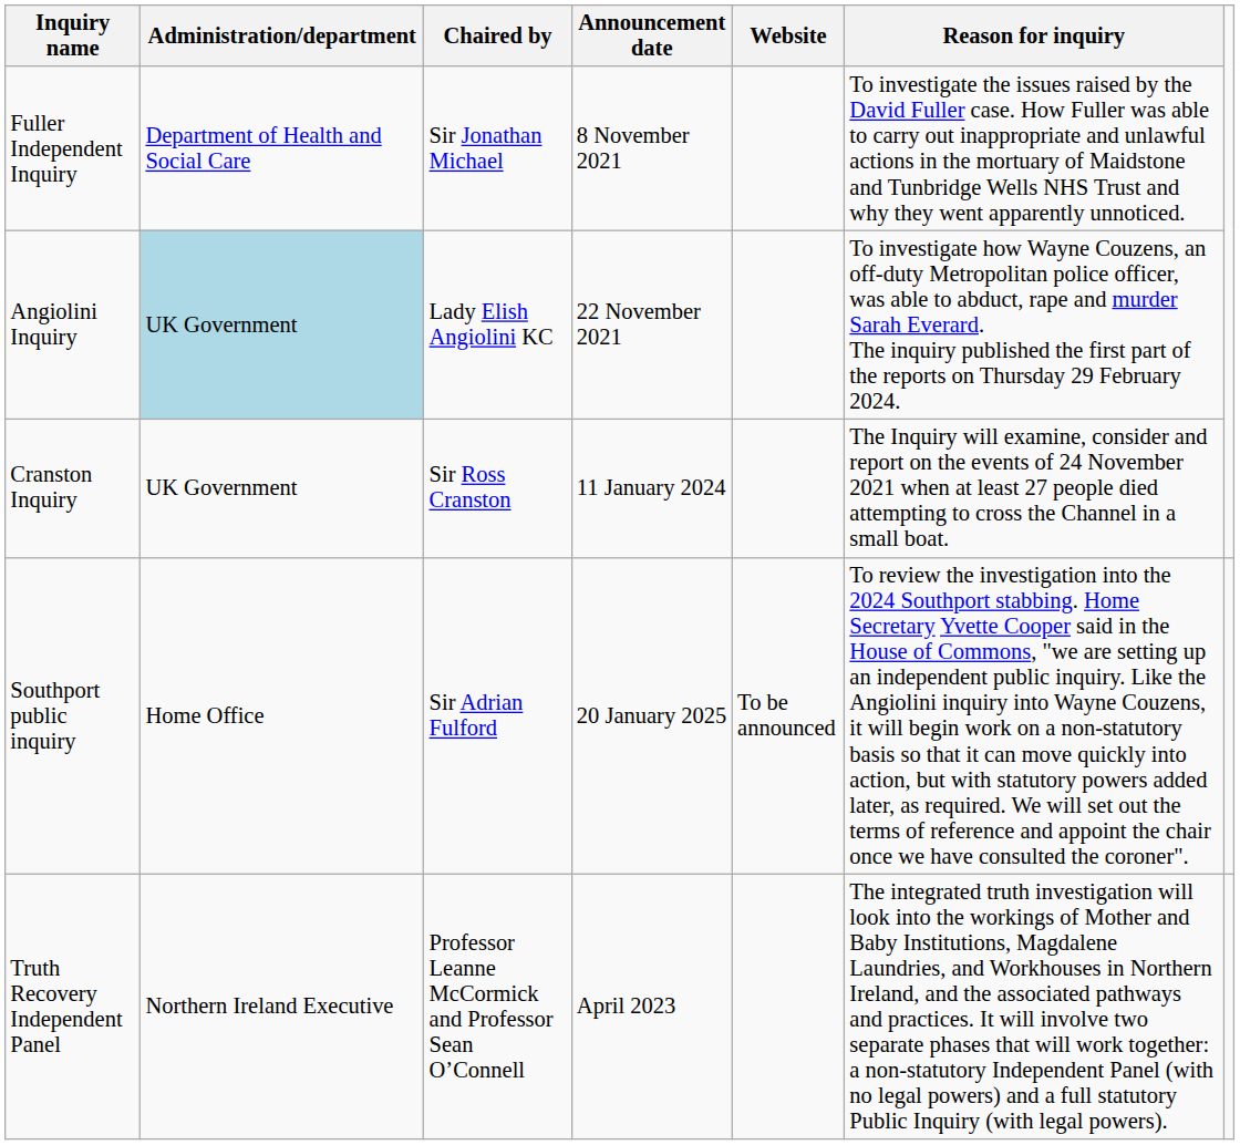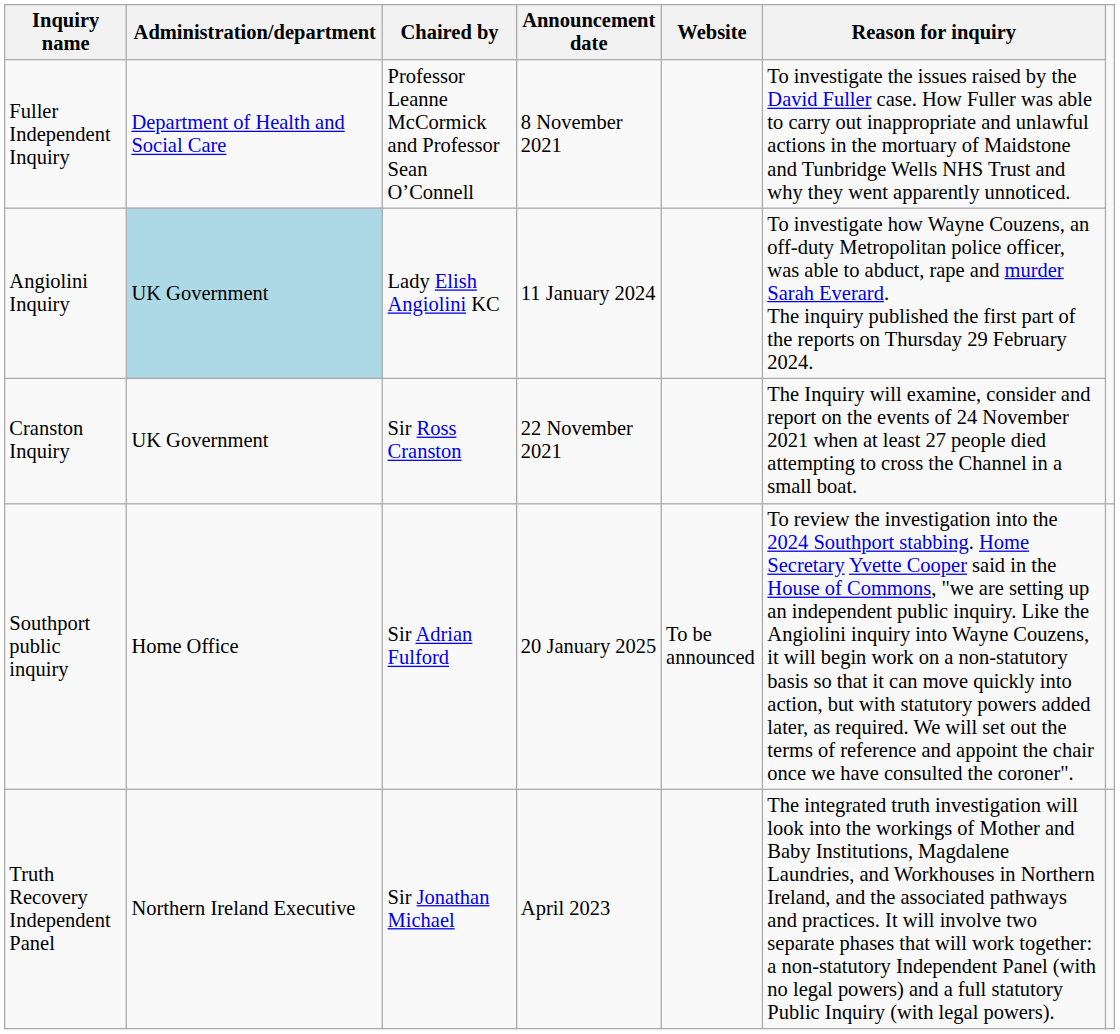Fuller Independent Inquiry | Chaired by: Sir Jonathan Michael -> Professor Leanne McCormick and Professor Sean O’Connell
Angiolini Inquiry | Announcement date: 22 November 2021 -> 11 January 2024
Cranston Inquiry | Announcement date: 11 January 2024 -> 22 November 2021
Truth Recovery Independent Panel | Chaired by: Professor Leanne McCormick and Professor Sean O’Connell -> Sir Jonathan Michael
